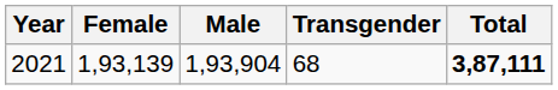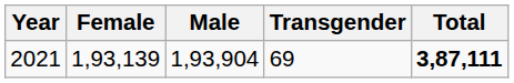2021 | Transgender: 68 -> 69
